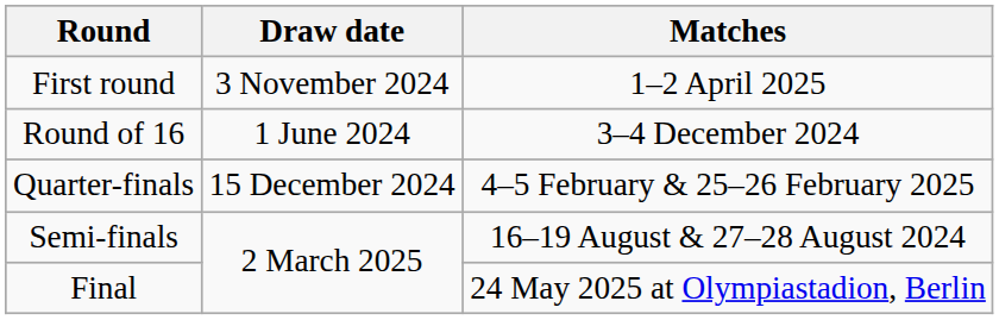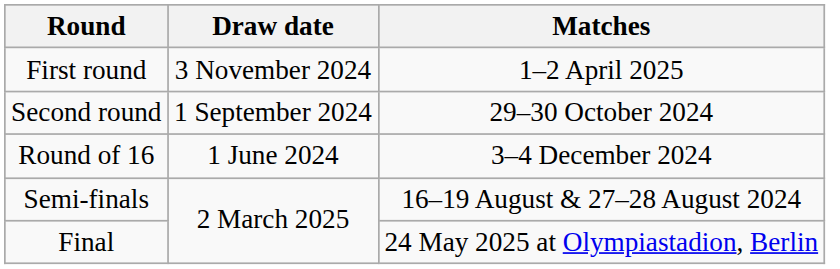+ row: Second round | 1 September 2024 | 29–30 October 2024
- row: Quarter-finals | 15 December 2024 | 4–5 February & 25–26 February 2025
